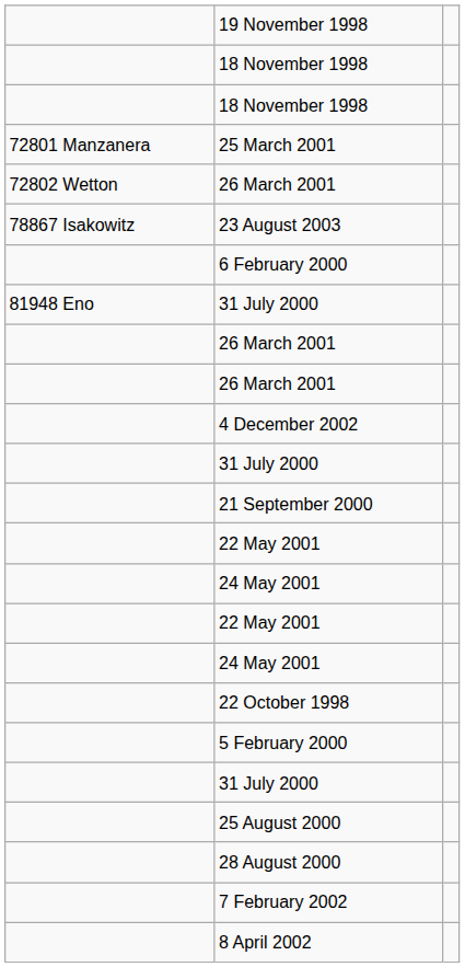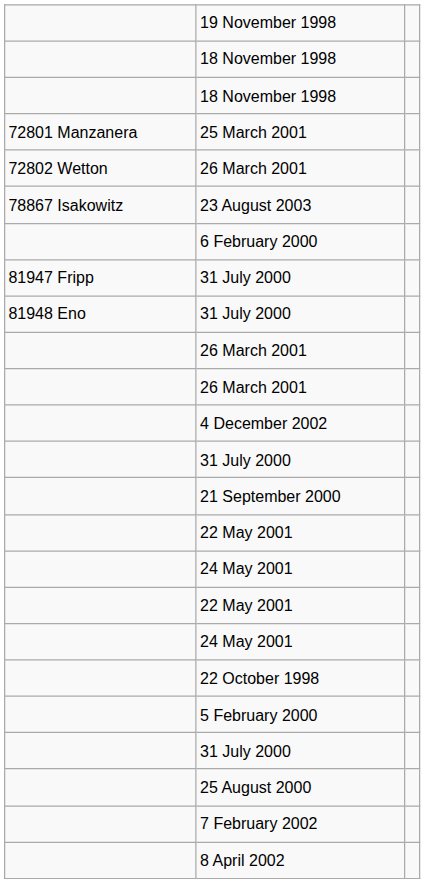+ row: 81947 Fripp | 31 July 2000
- row: 28 August 2000
